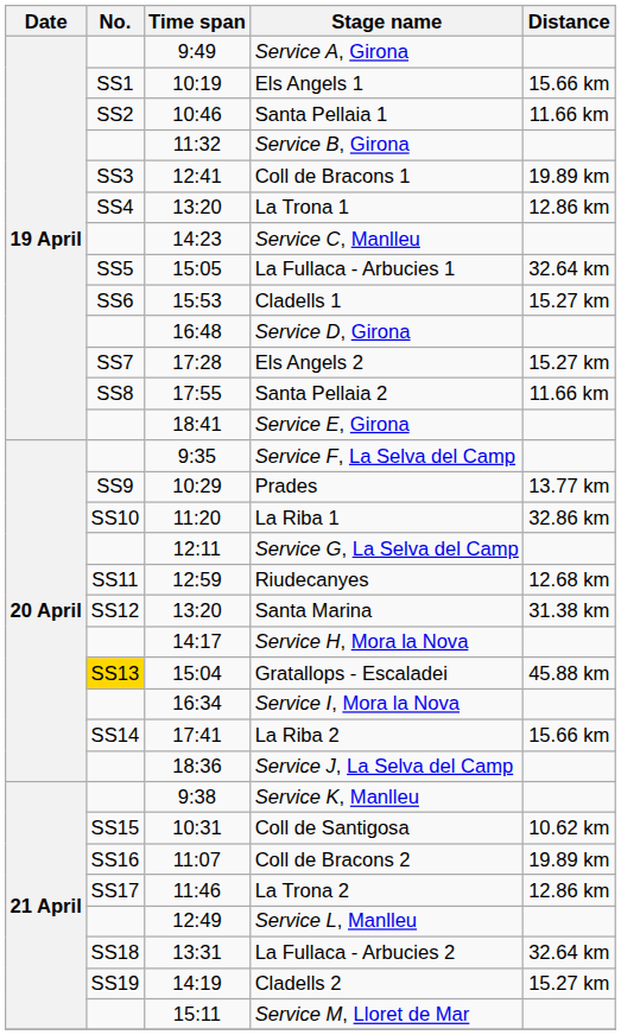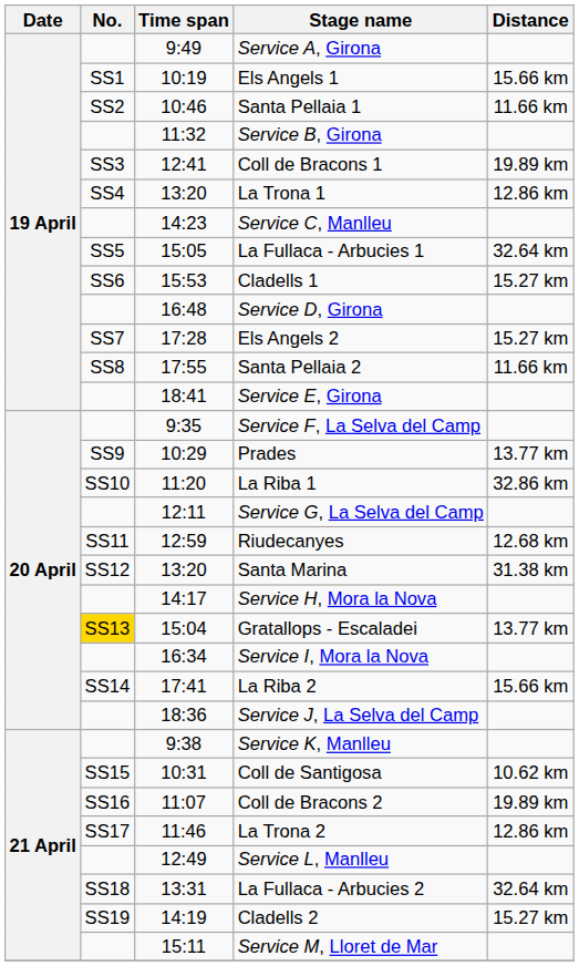Gratallops - Escaladei | Distance: 45.88 km -> 13.77 km
